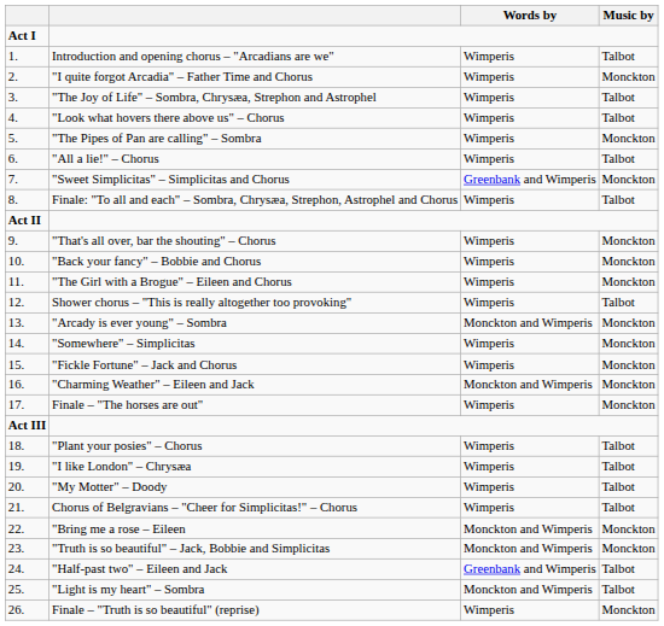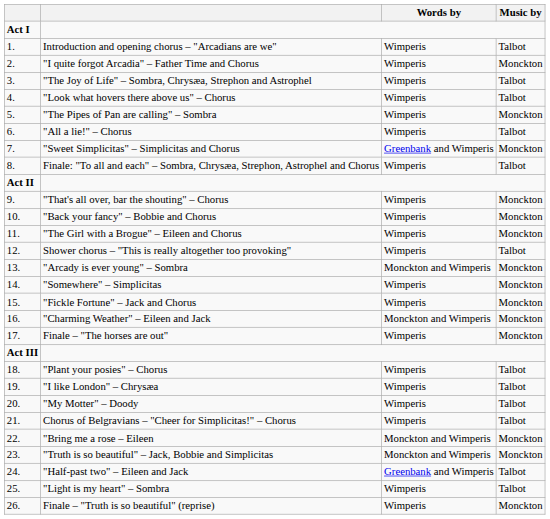"Light is my heart" – Sombra | Words by: Monckton and Wimperis -> Wimperis
